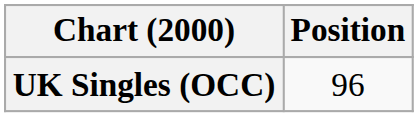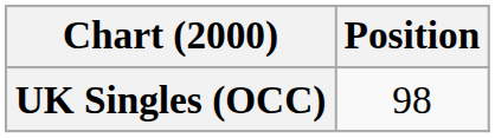UK Singles (OCC) | Position: 96 -> 98
